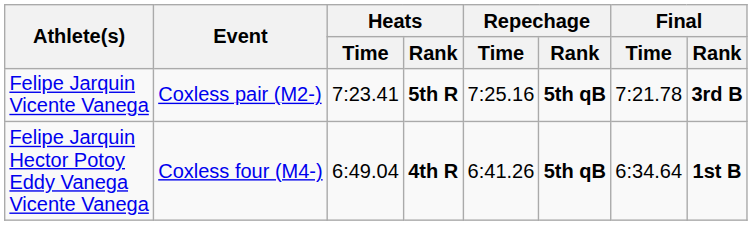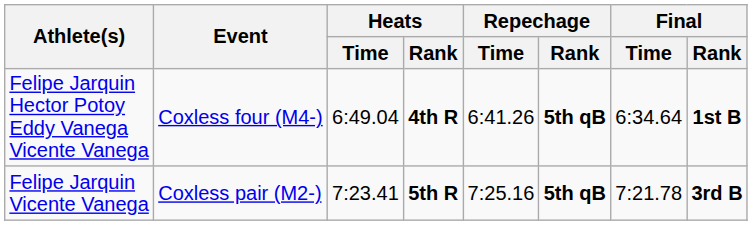rows swapped: Felipe Jarquin Vicente Vanega <-> Felipe Jarquin Hector Potoy Eddy Vanega Vicente Vanega
